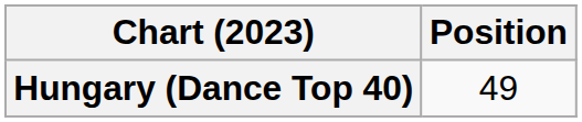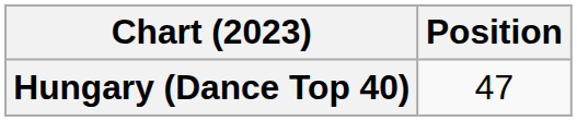Hungary (Dance Top 40) | Position: 49 -> 47
